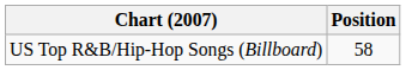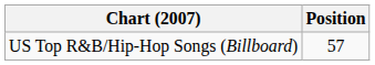US Top R&B/Hip-Hop Songs (Billboard) | Position: 58 -> 57
